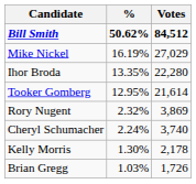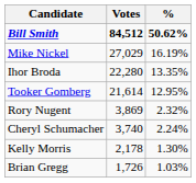columns swapped: Votes <-> %
